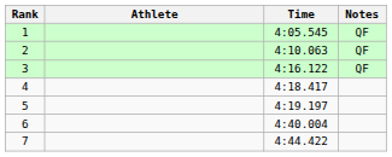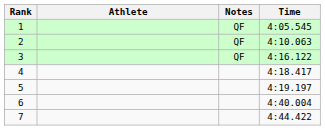columns swapped: Time <-> Notes
